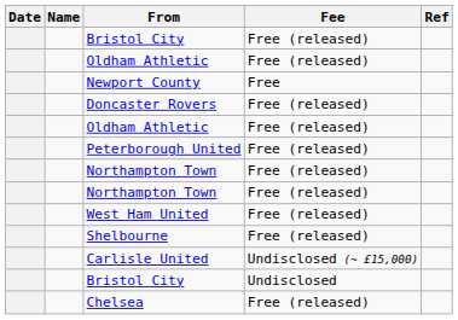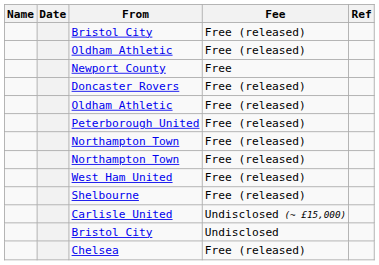columns swapped: Date <-> Name
